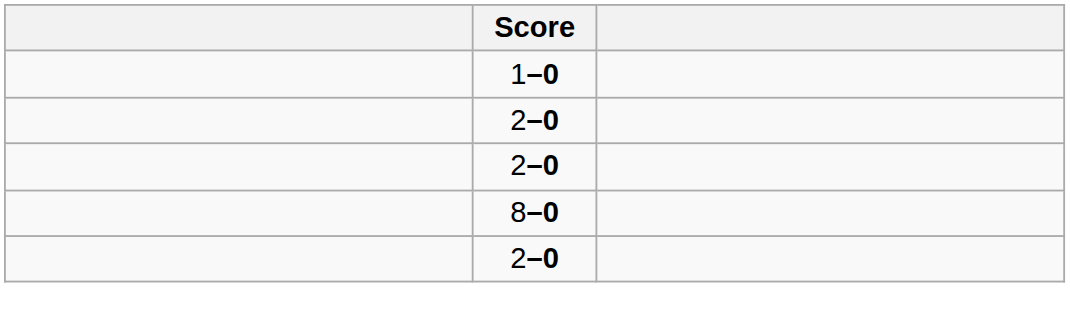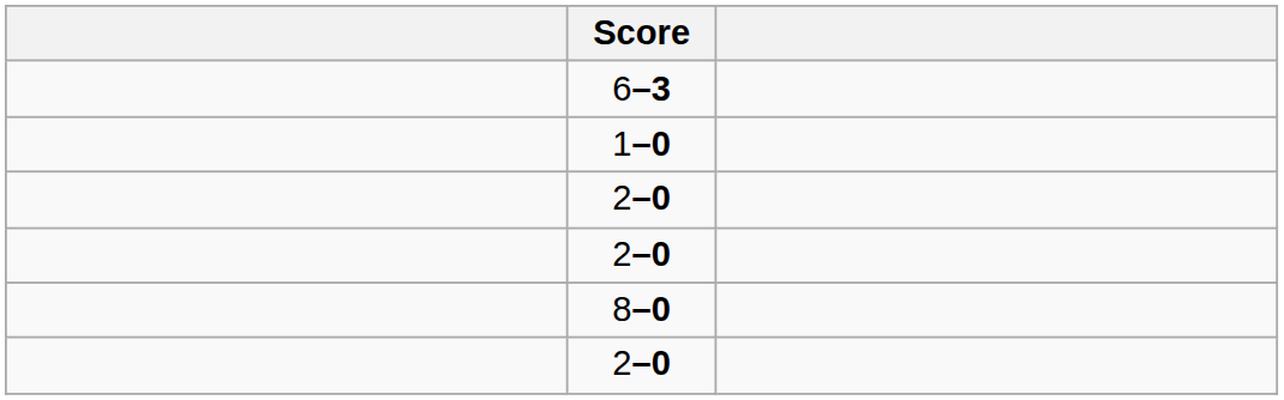+ row: 6–3
